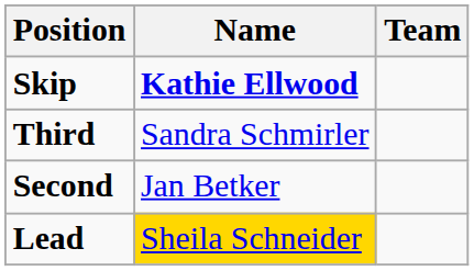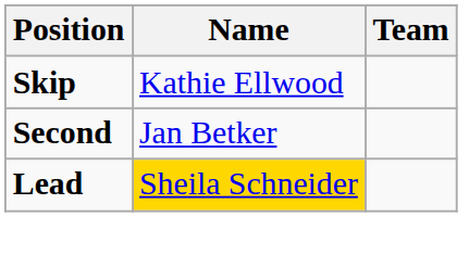Skip | Name: bold -> normal
- row: Third | Sandra Schmirler
